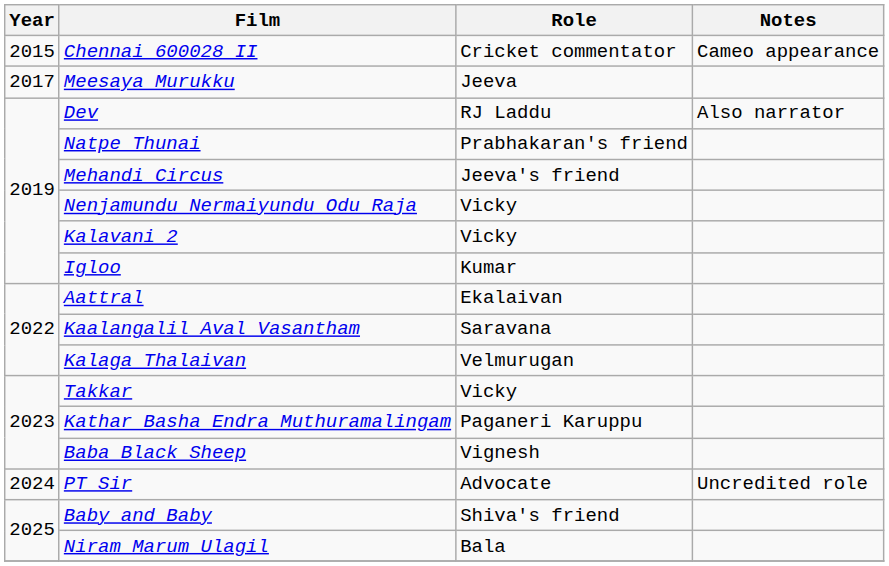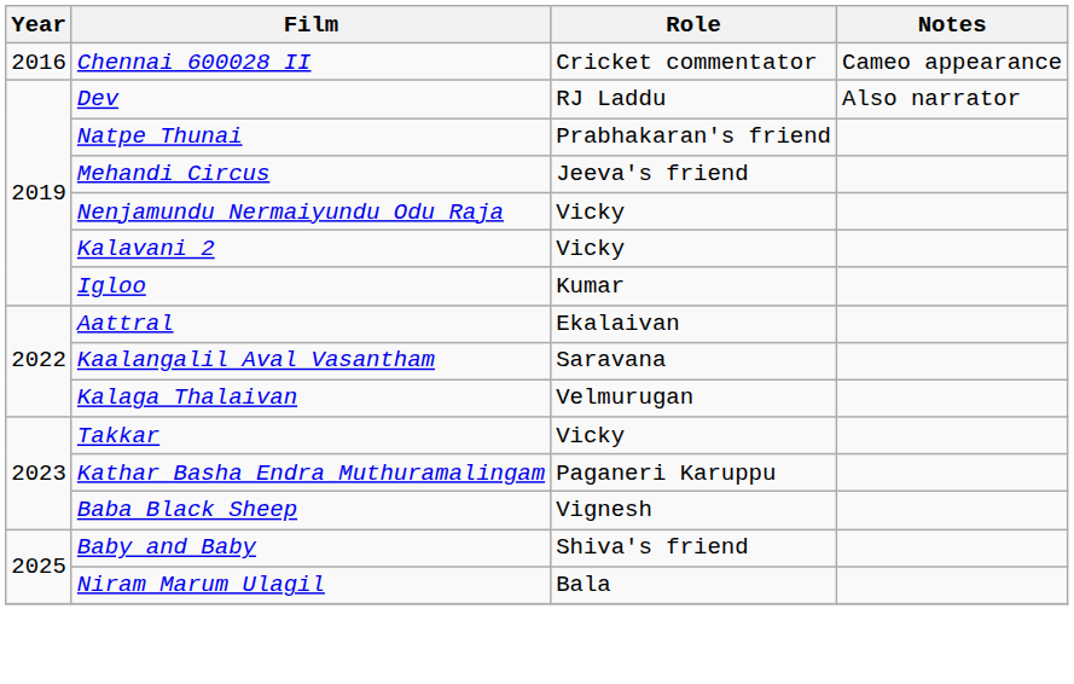Chennai 600028 II | Year: 2015 -> 2016
- row: 2017 | Meesaya Murukku | Jeeva
- row: 2024 | PT Sir | Advocate | Uncredited role
